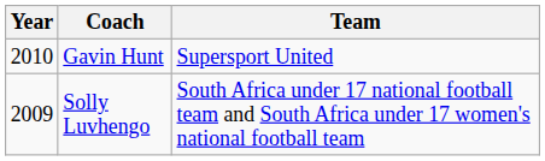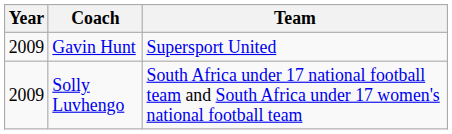Gavin Hunt | Year: 2010 -> 2009
